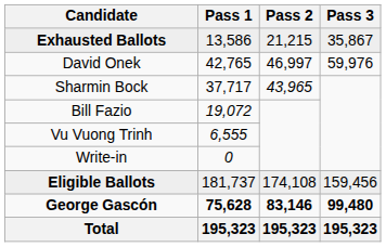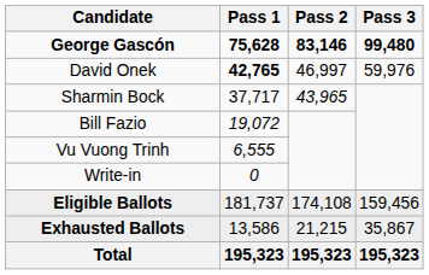rows swapped: George Gascón <-> Exhausted Ballots
David Onek | Pass 1: normal -> bold
